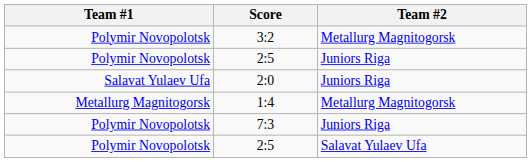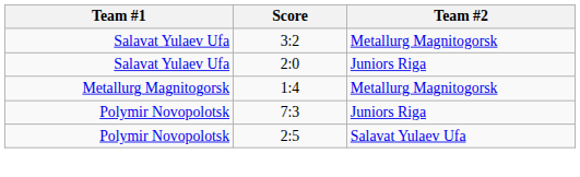3:2 | Team #1: Polymir Novopolotsk -> Salavat Yulaev Ufa
- row: Polymir Novopolotsk | 2:5 | Juniors Riga
